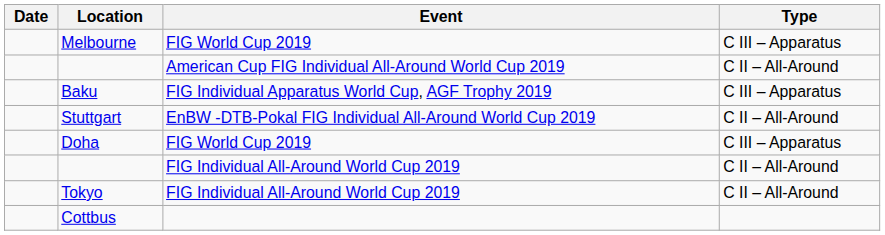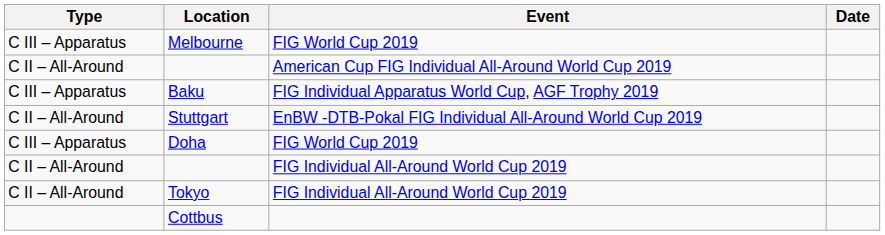columns swapped: Date <-> Type
